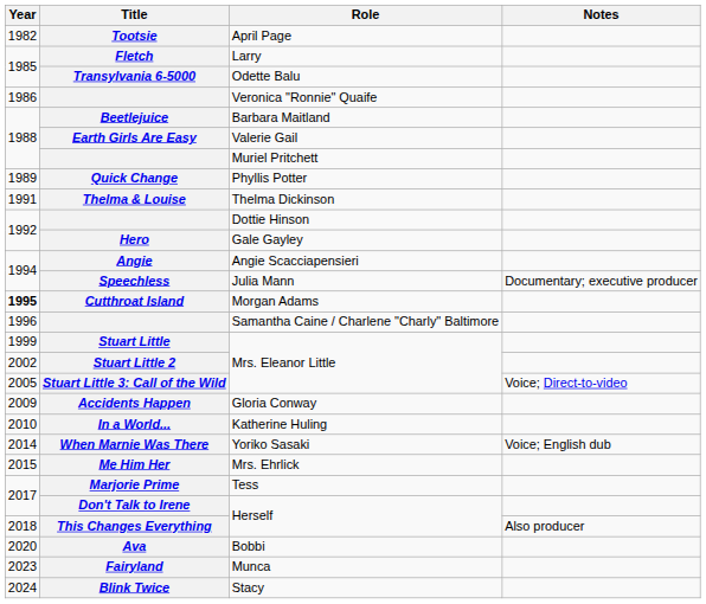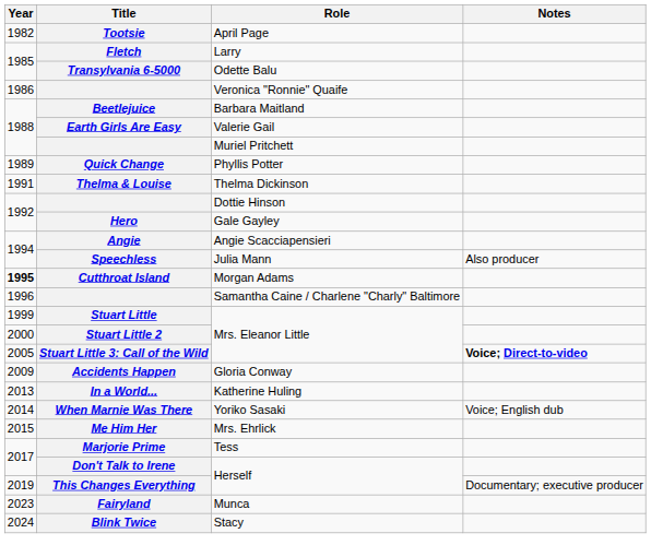Speechless | Notes: Documentary; executive producer -> Also producer
Stuart Little 2 | Year: 2002 -> 2000
Stuart Little 3: Call of the Wild | Notes: normal -> bold
In a World... | Year: 2010 -> 2013
This Changes Everything | Year: 2018 -> 2019
This Changes Everything | Notes: Also producer -> Documentary; executive producer
- row: 2020 | Ava | Bobbi
